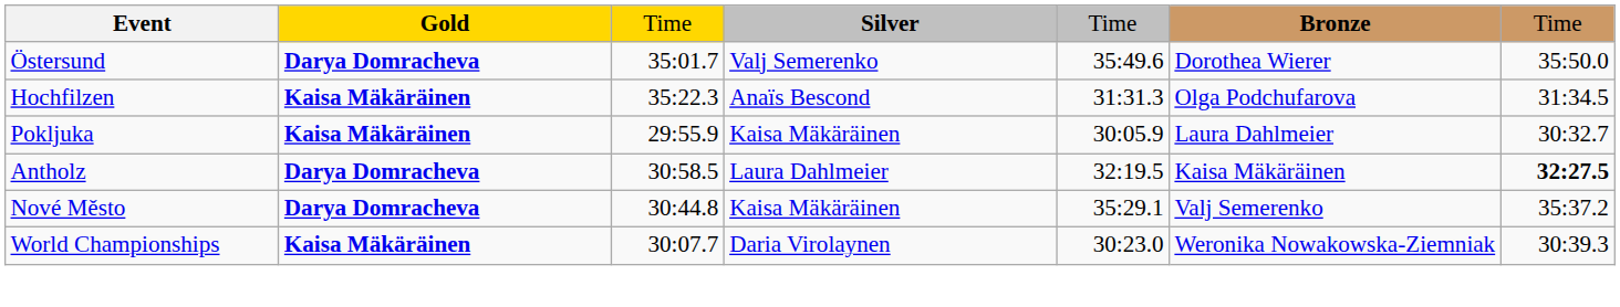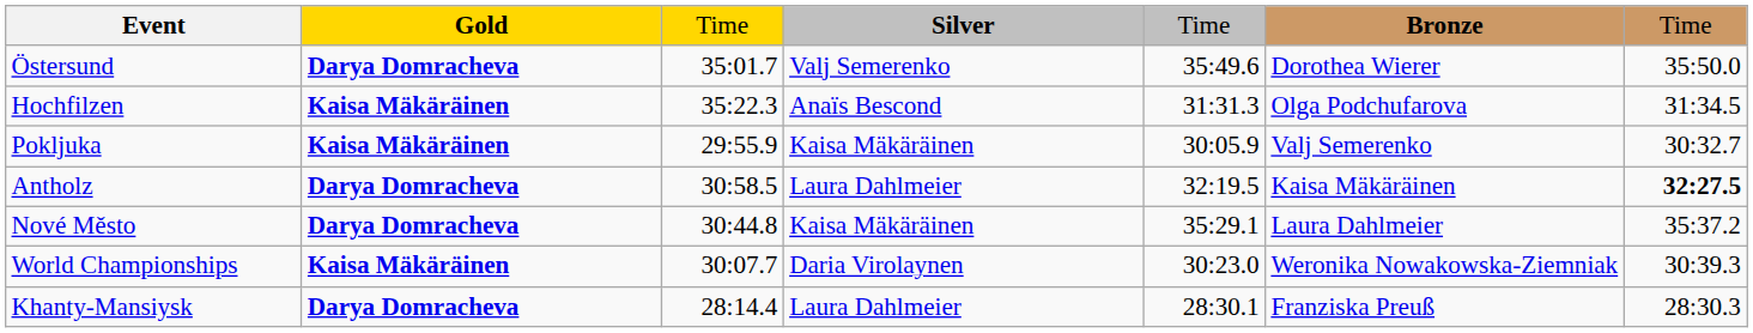Pokljuka | Bronze: Laura Dahlmeier -> Valj Semerenko
Nové Město | Bronze: Valj Semerenko -> Laura Dahlmeier
+ row: Khanty-Mansiysk | Darya Domracheva | 28:14.4 | Laura Dahlmeier | 28:30.1 | Franziska Preuß | 28:30.3
